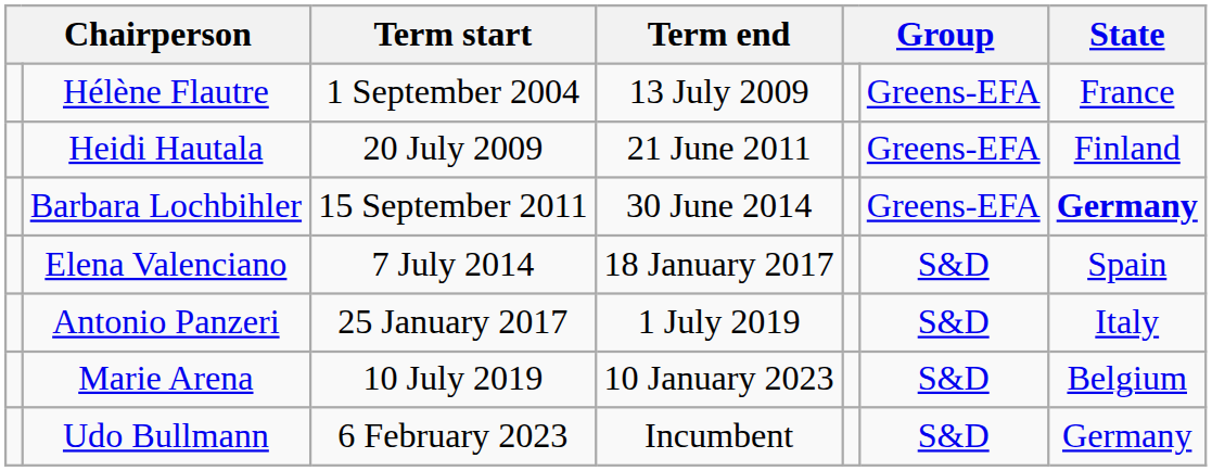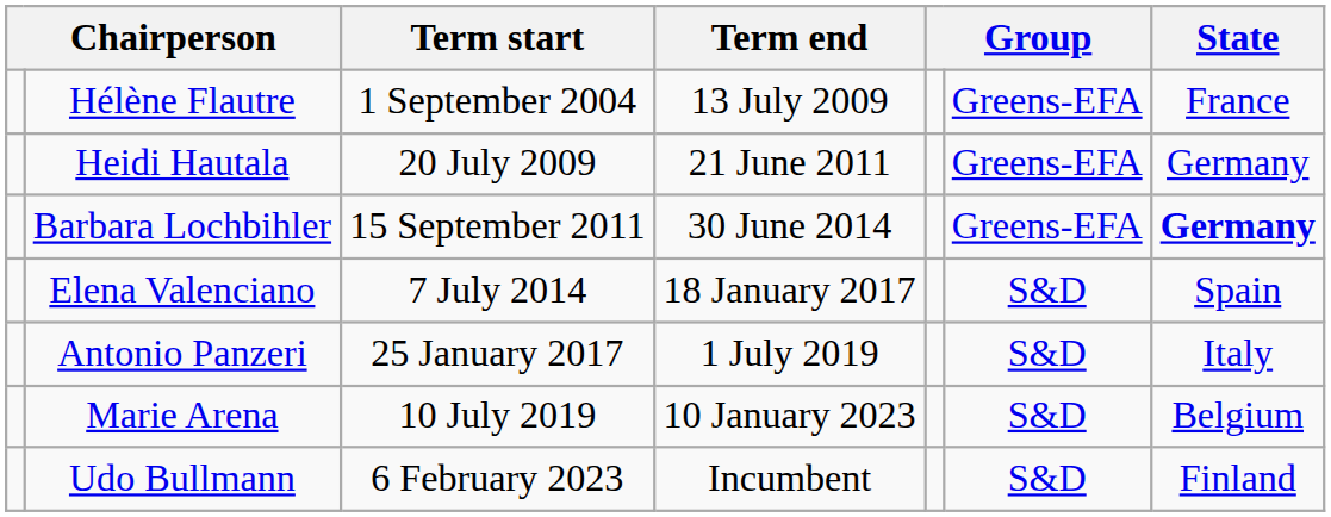Heidi Hautala | State: Finland -> Germany
Udo Bullmann | State: Germany -> Finland
